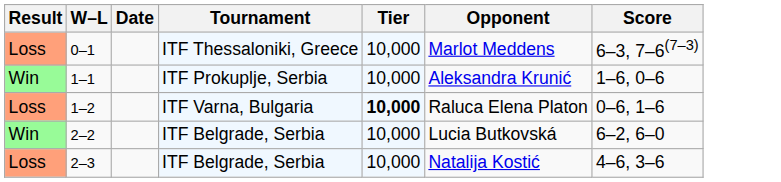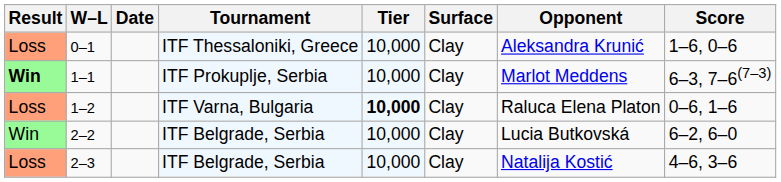+ column: Surface | Clay | Clay | Clay | Clay | Clay
0–1 | Opponent: Marlot Meddens -> Aleksandra Krunić
0–1 | Score: 6–3, 7–6(7–3) -> 1–6, 0–6
1–1 | Result: normal -> bold
1–1 | Opponent: Aleksandra Krunić -> Marlot Meddens
1–1 | Score: 1–6, 0–6 -> 6–3, 7–6(7–3)
